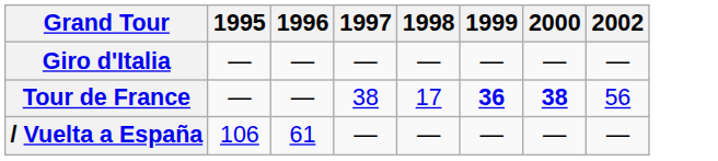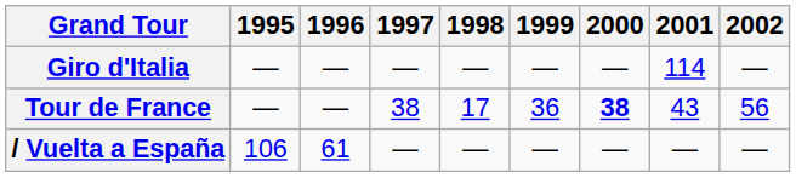+ column: 2001 | 114 | 43 | —
Tour de France | 1999: bold -> normal
